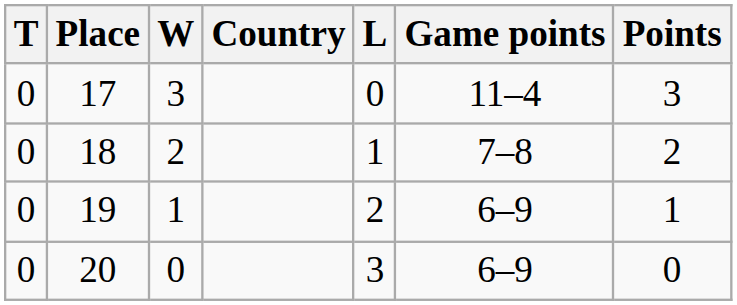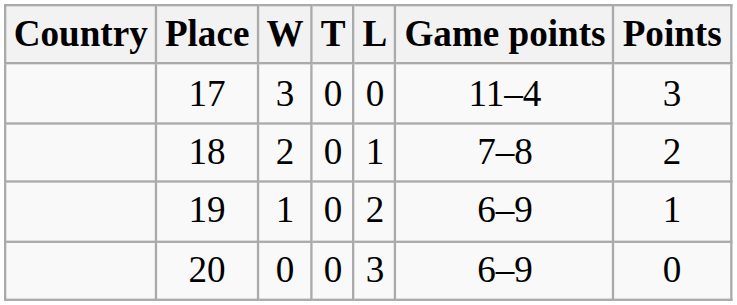columns swapped: Country <-> T
